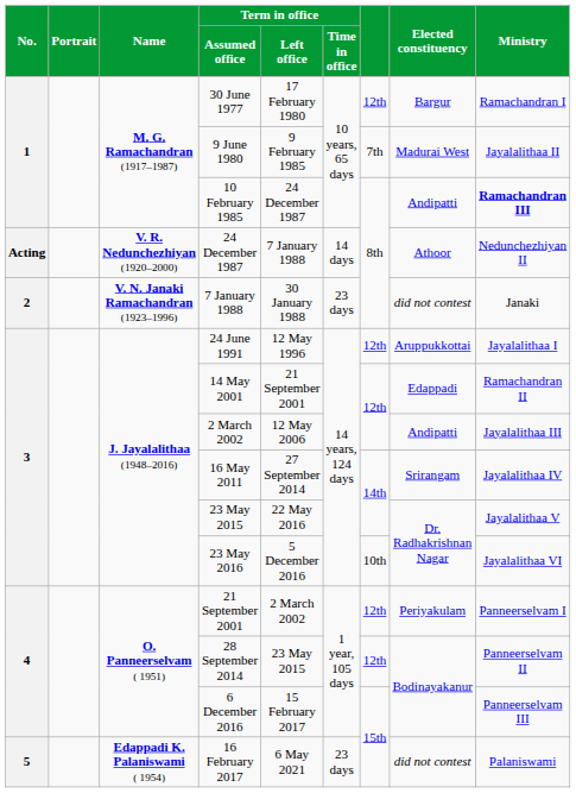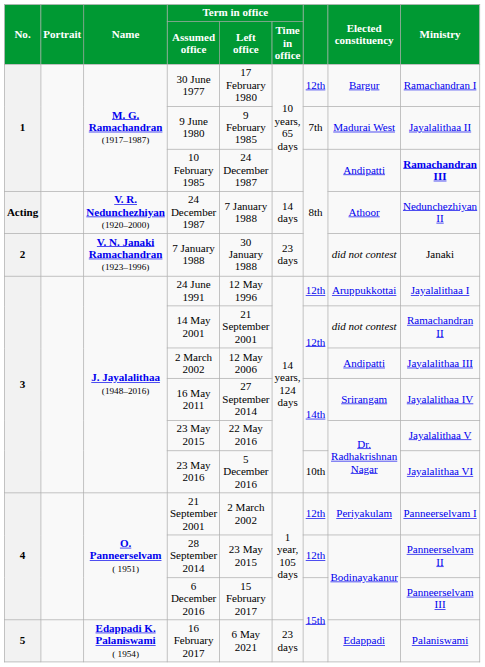14 May 2001 | Elected constituency: Edappadi -> did not contest
16 February 2017 | Elected constituency: did not contest -> Edappadi
